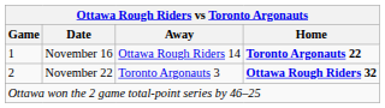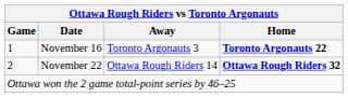November 16 | Away: Ottawa Rough Riders 14 -> Toronto Argonauts 3
November 22 | Away: Toronto Argonauts 3 -> Ottawa Rough Riders 14
